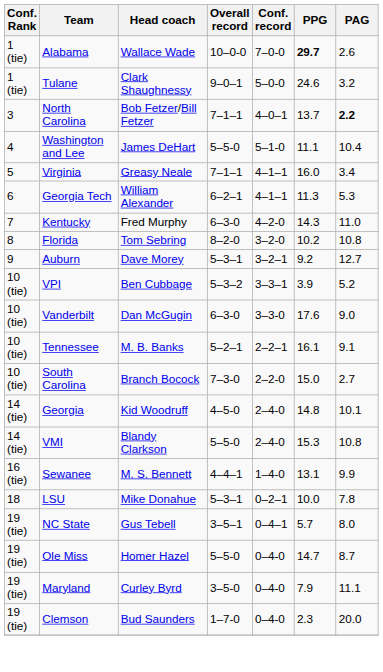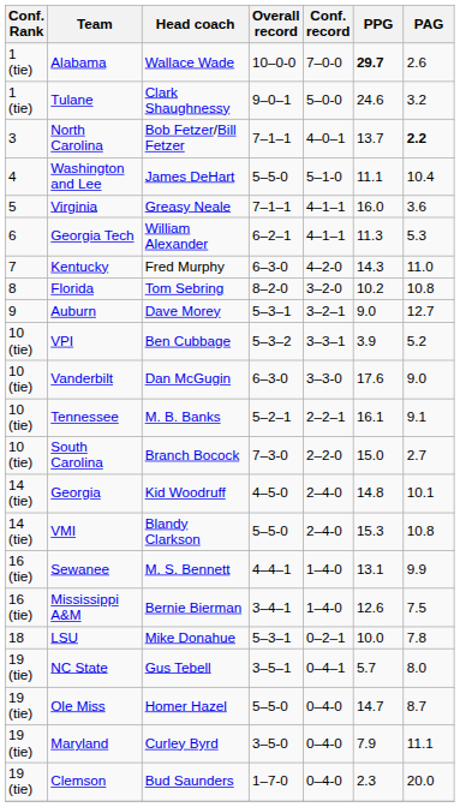Virginia | PAG: 3.4 -> 3.6
Auburn | PPG: 9.2 -> 9.0
+ row: 16 (tie) | Mississippi A&M | Bernie Bierman | 3–4–1 | 1–4-0 | 12.6 | 7.5
